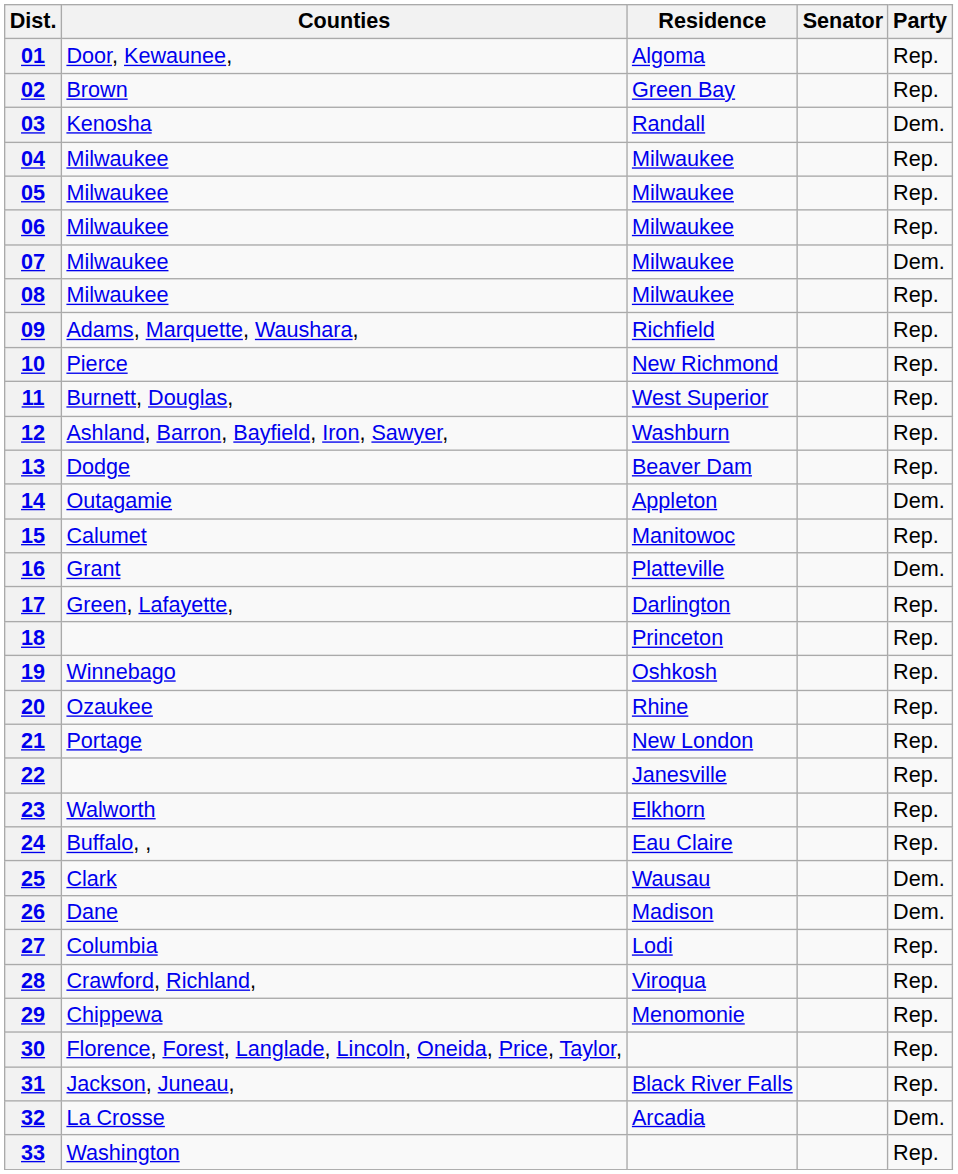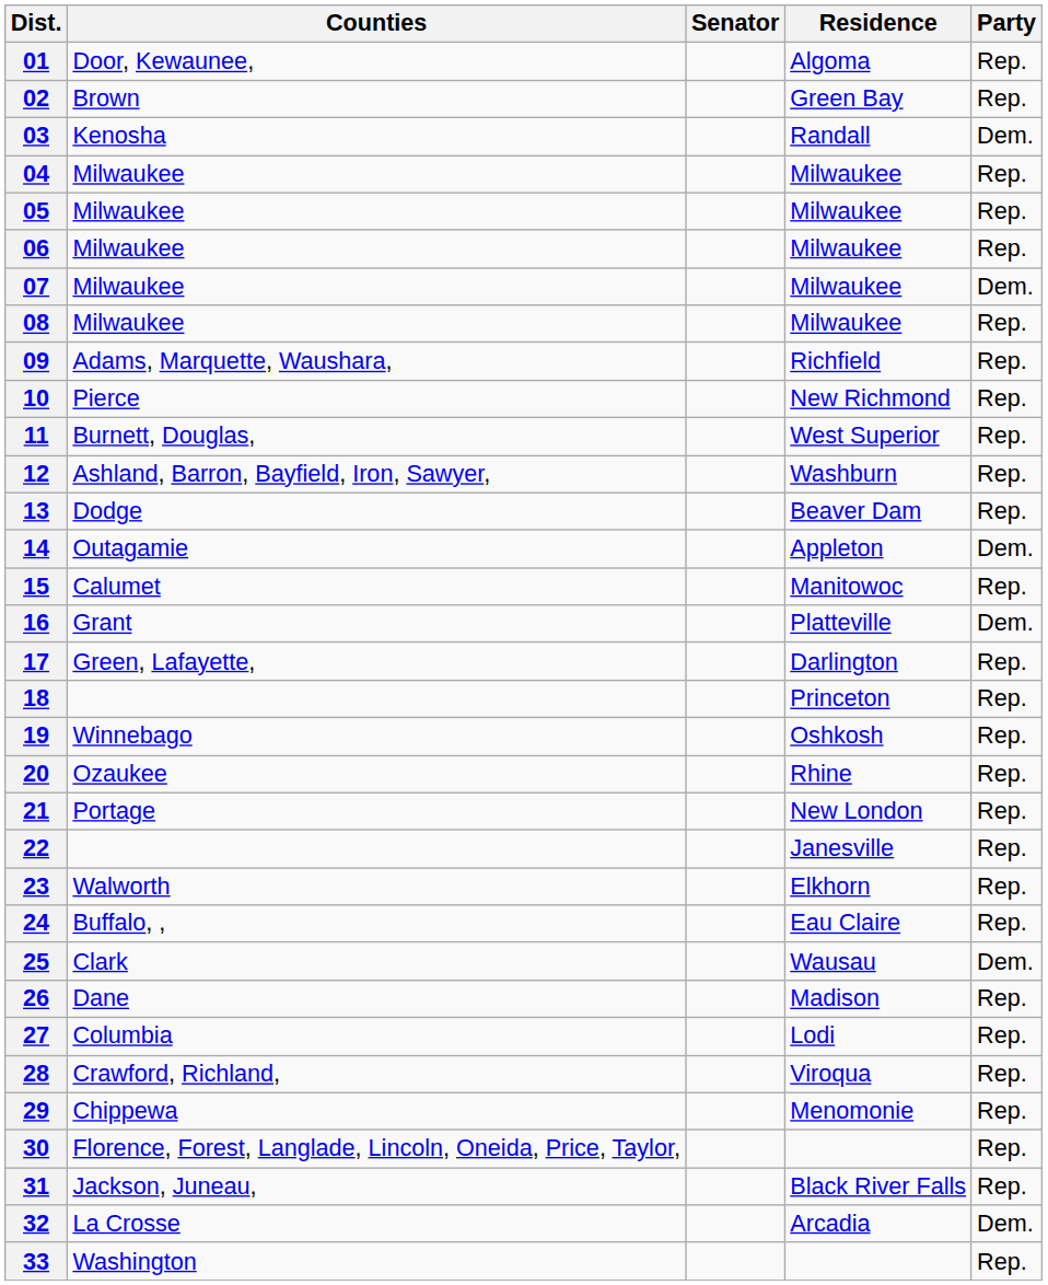columns swapped: Senator <-> Residence
26 | Party: Dem. -> Rep.
